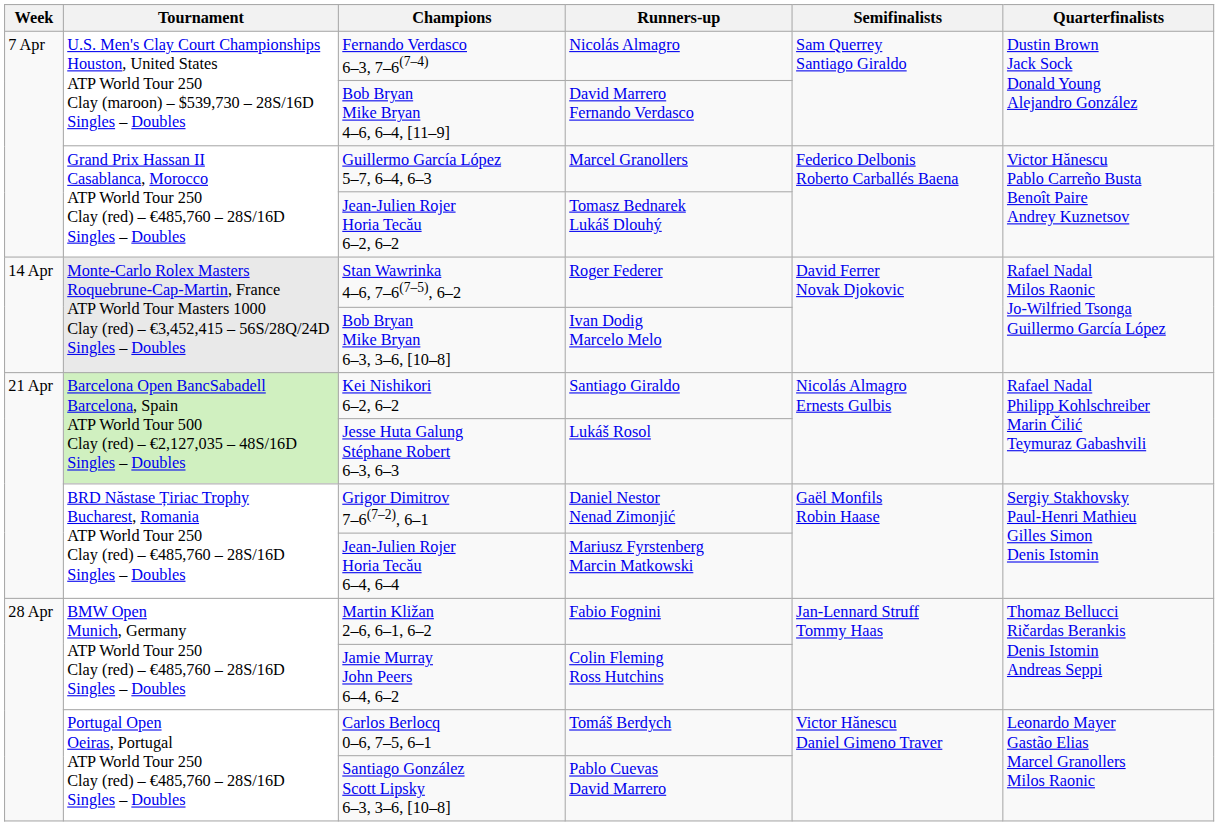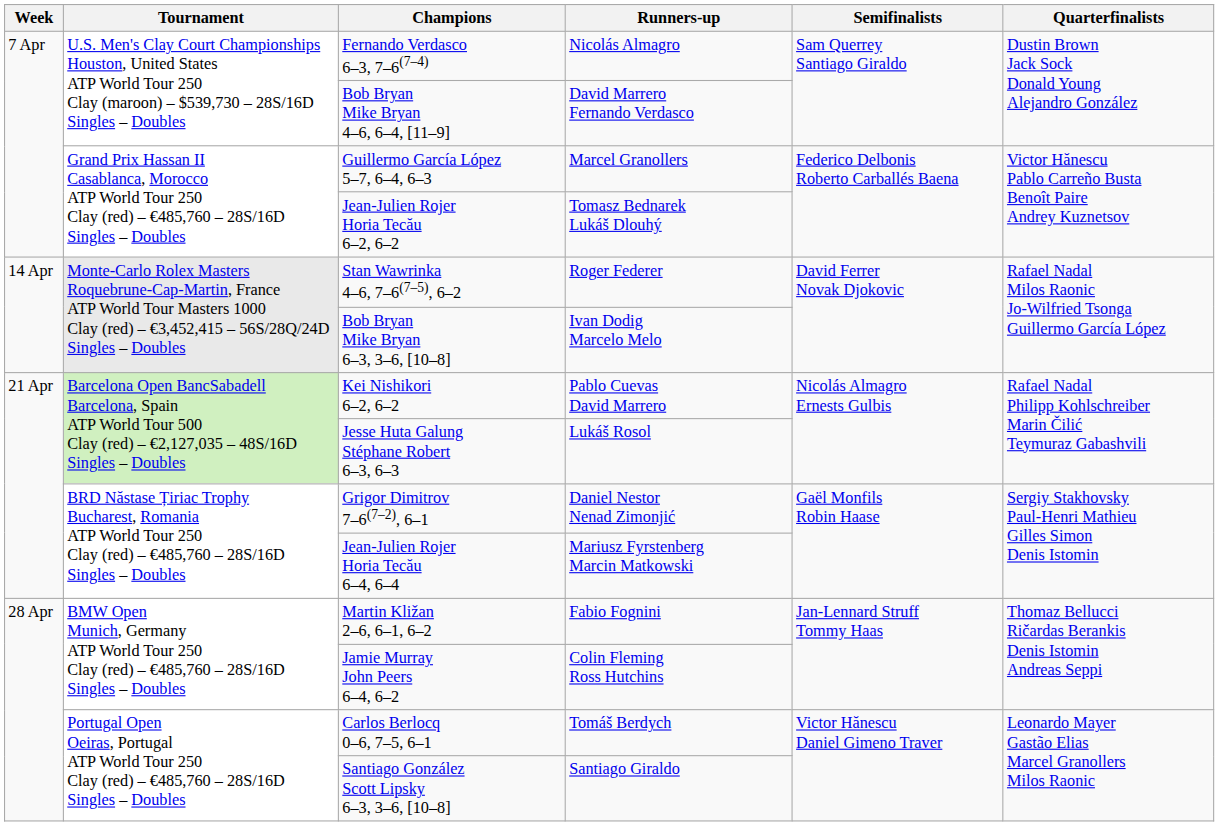Kei Nishikori 6–2, 6–2 | Runners-up: Santiago Giraldo -> Pablo Cuevas David Marrero
Santiago González Scott Lipsky 6–3, 3–6, [10–8] | Runners-up: Pablo Cuevas David Marrero -> Santiago Giraldo
